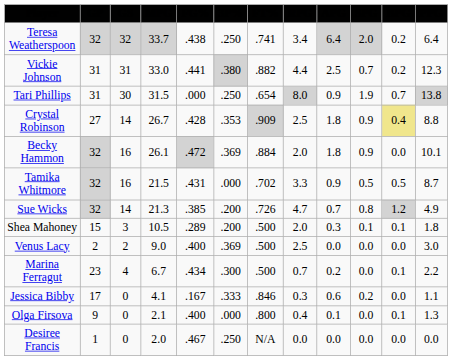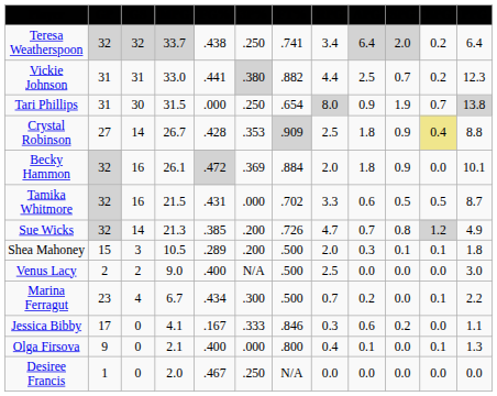Tamika Whitmore | APG: 0.9 -> 0.6
Venus Lacy | 3P%: .369 -> N/A
